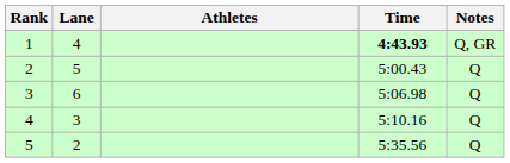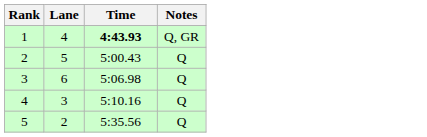- column: Athletes
